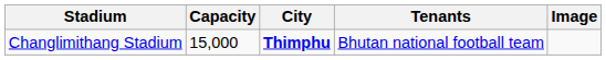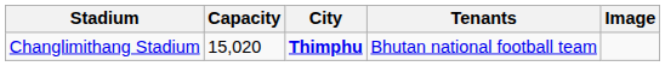Changlimithang Stadium | Capacity: 15,000 -> 15,020
